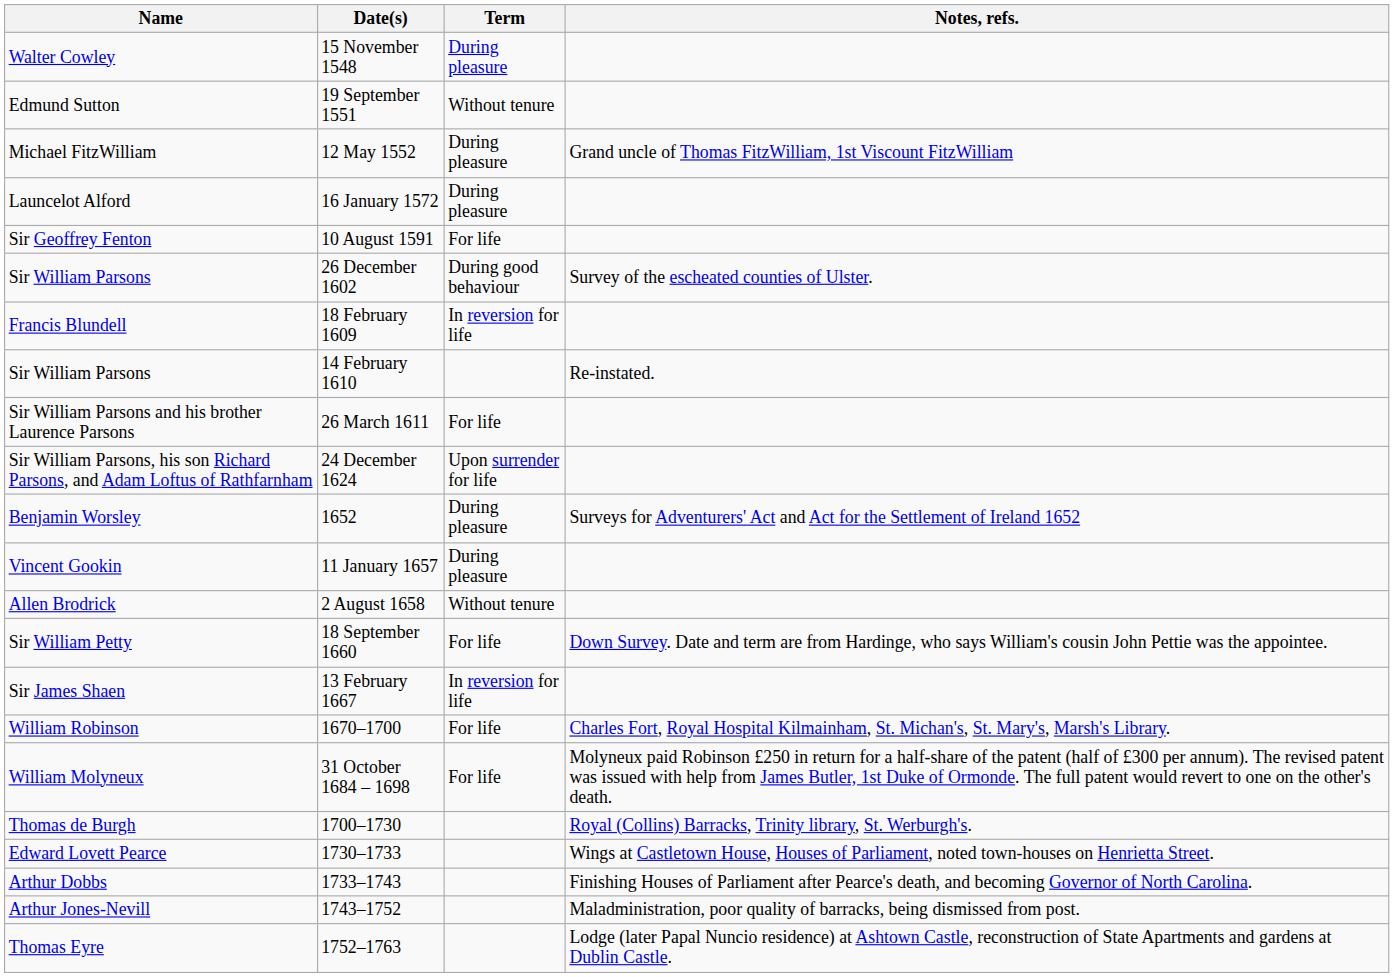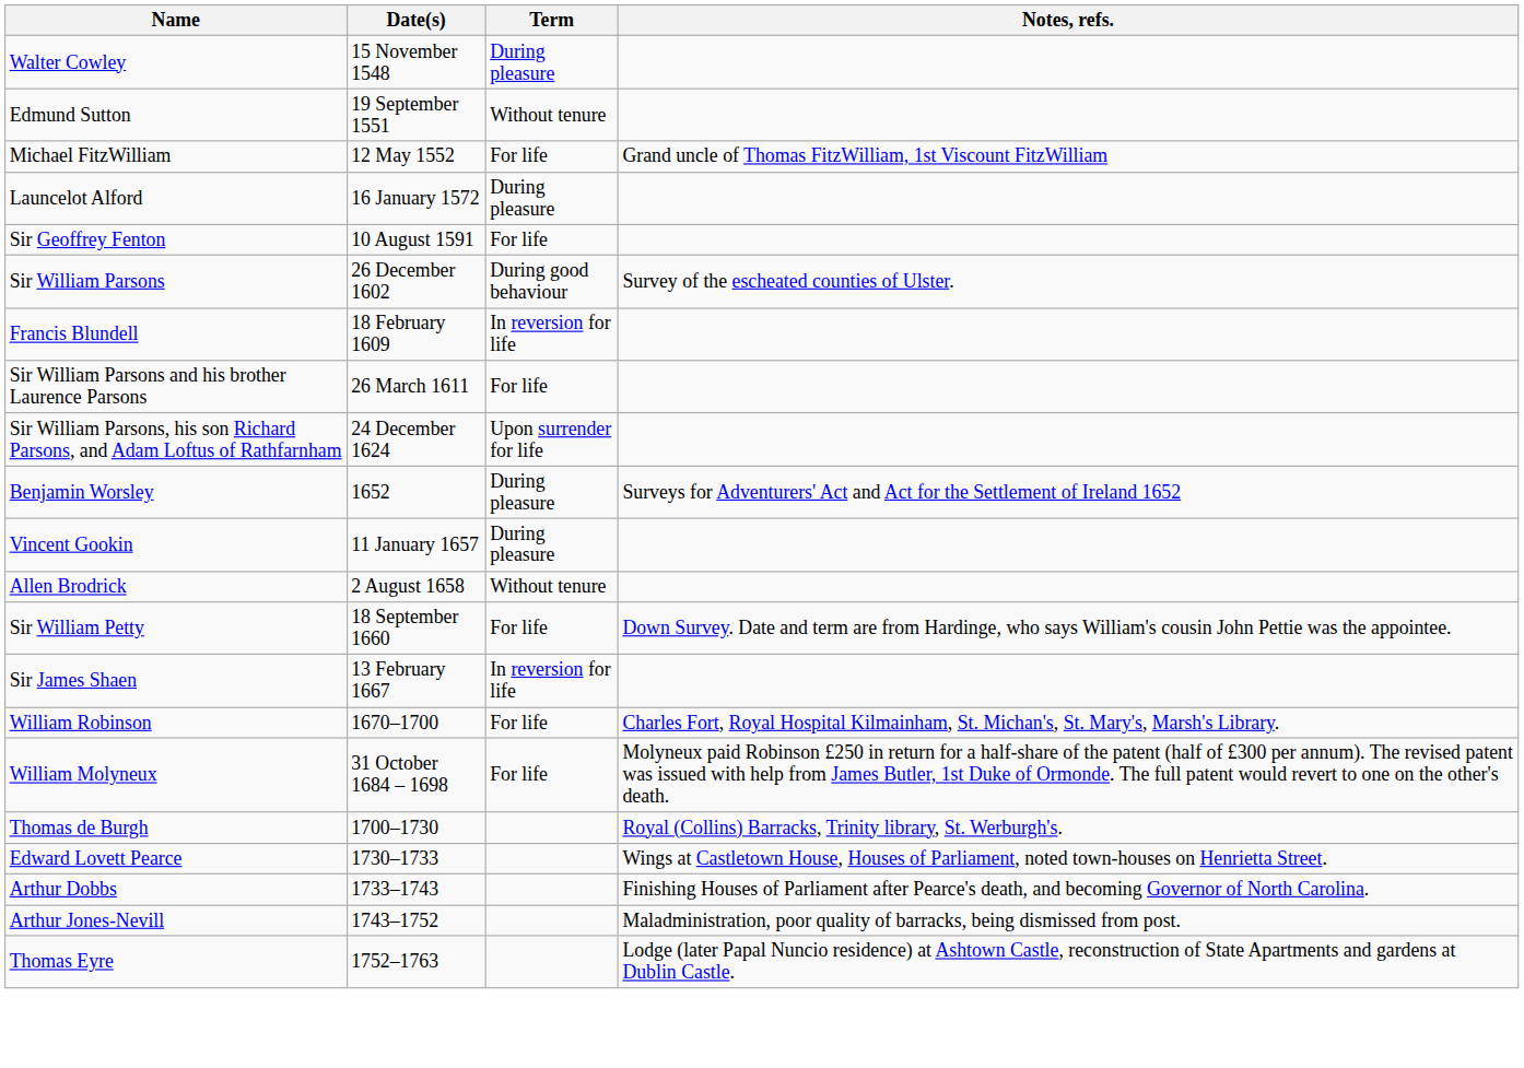12 May 1552 | Term: During pleasure -> For life
- row: Sir William Parsons | 14 February 1610 | Re-instated.
